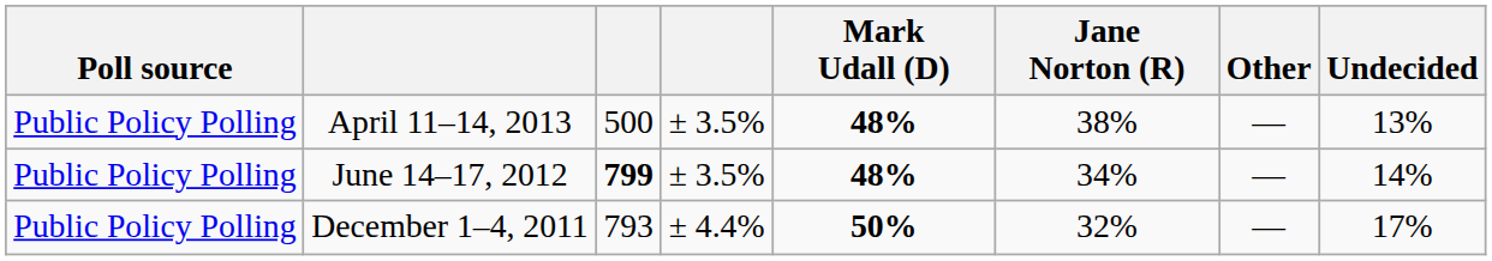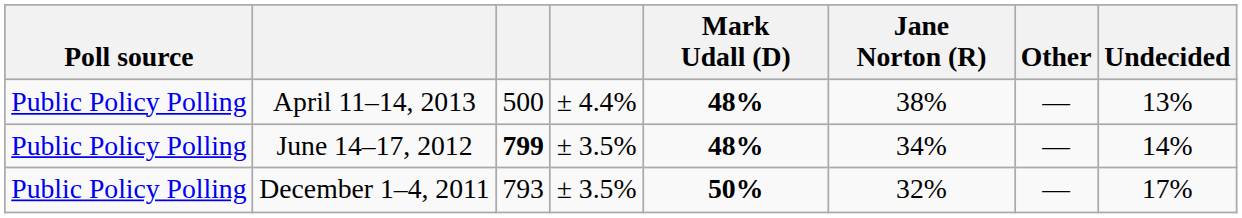April 11–14, 2013 | column 4: ± 3.5% -> ± 4.4%
December 1–4, 2011 | column 4: ± 4.4% -> ± 3.5%
